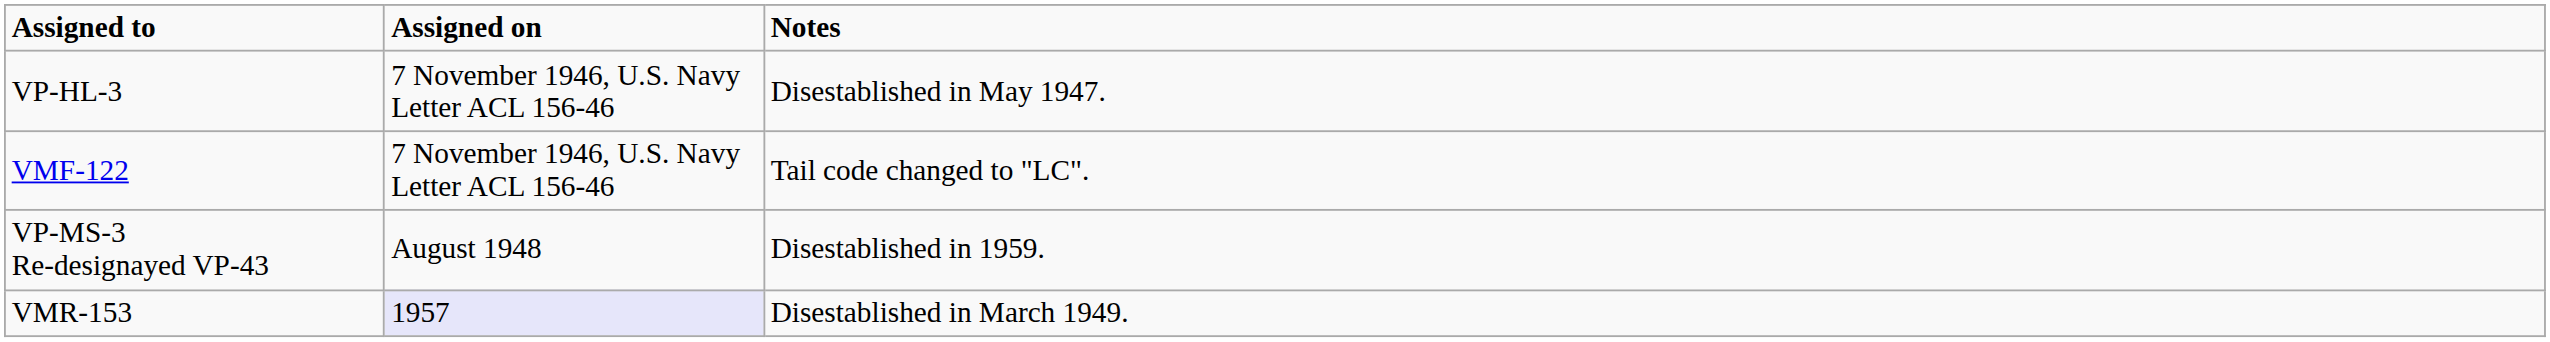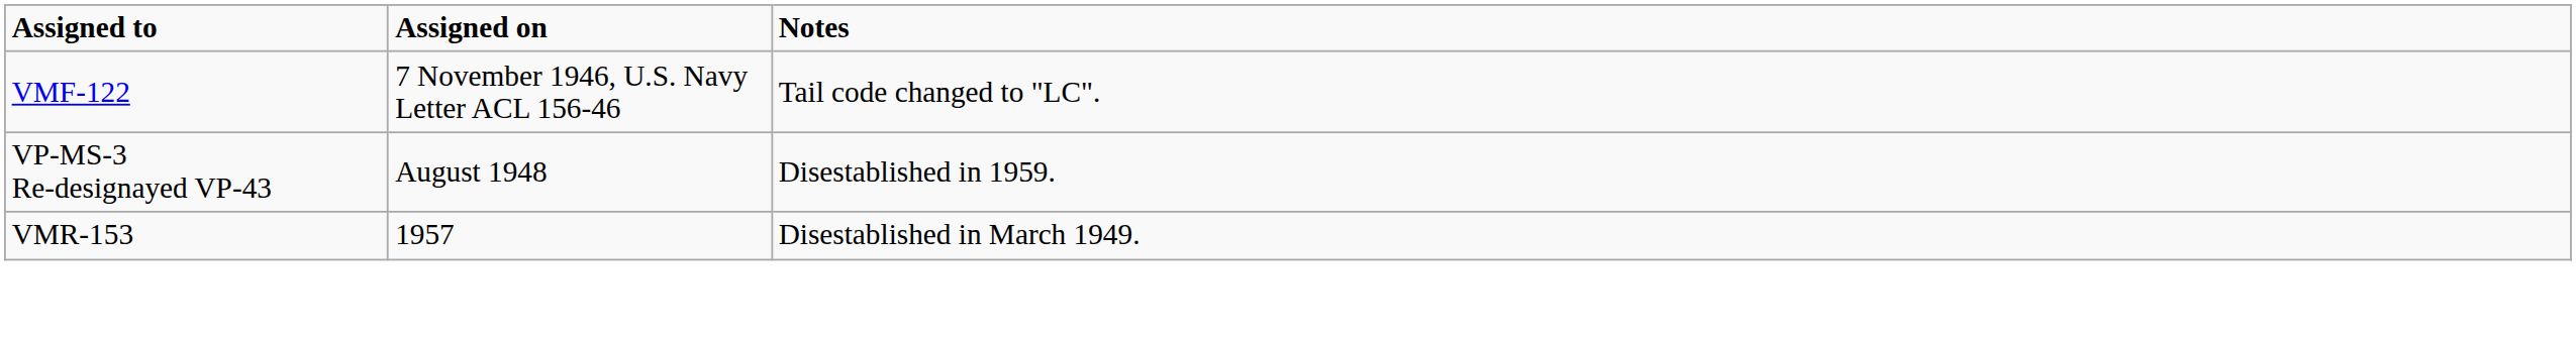- row: VP-HL-3 | 7 November 1946, U.S. Navy Letter ACL 156-46 | Disestablished in May 1947.
VMR-153 | Assigned on: lavender background -> no background
